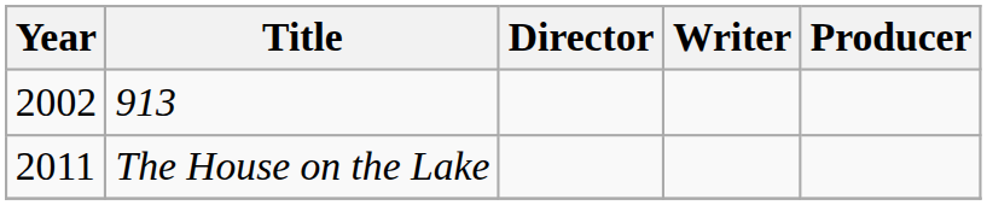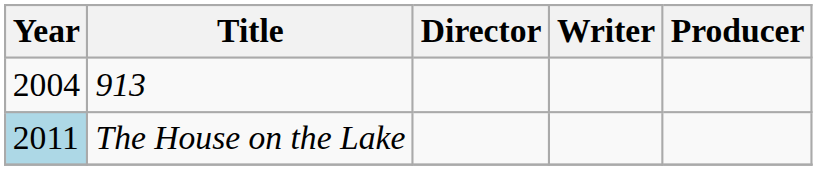913 | Year: 2002 -> 2004
The House on the Lake | Year: no background -> lightblue background
